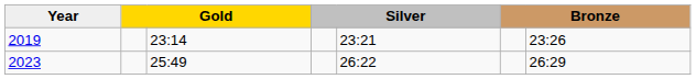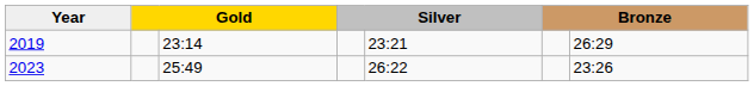2019 | column 7: 23:26 -> 26:29
2023 | column 7: 26:29 -> 23:26
